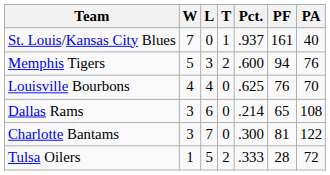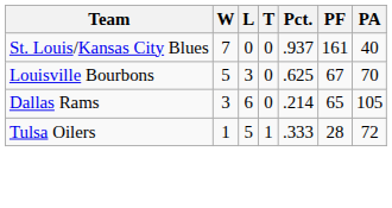St. Louis/Kansas City Blues | T: 1 -> 0
- row: Memphis Tigers | 5 | 3 | 2 | .600 | 94 | 76
Louisville Bourbons | W: 4 -> 5
Louisville Bourbons | L: 4 -> 3
Louisville Bourbons | PF: 76 -> 67
Dallas Rams | PA: 108 -> 105
- row: Charlotte Bantams | 3 | 7 | 0 | .300 | 81 | 122
Tulsa Oilers | T: 2 -> 1
